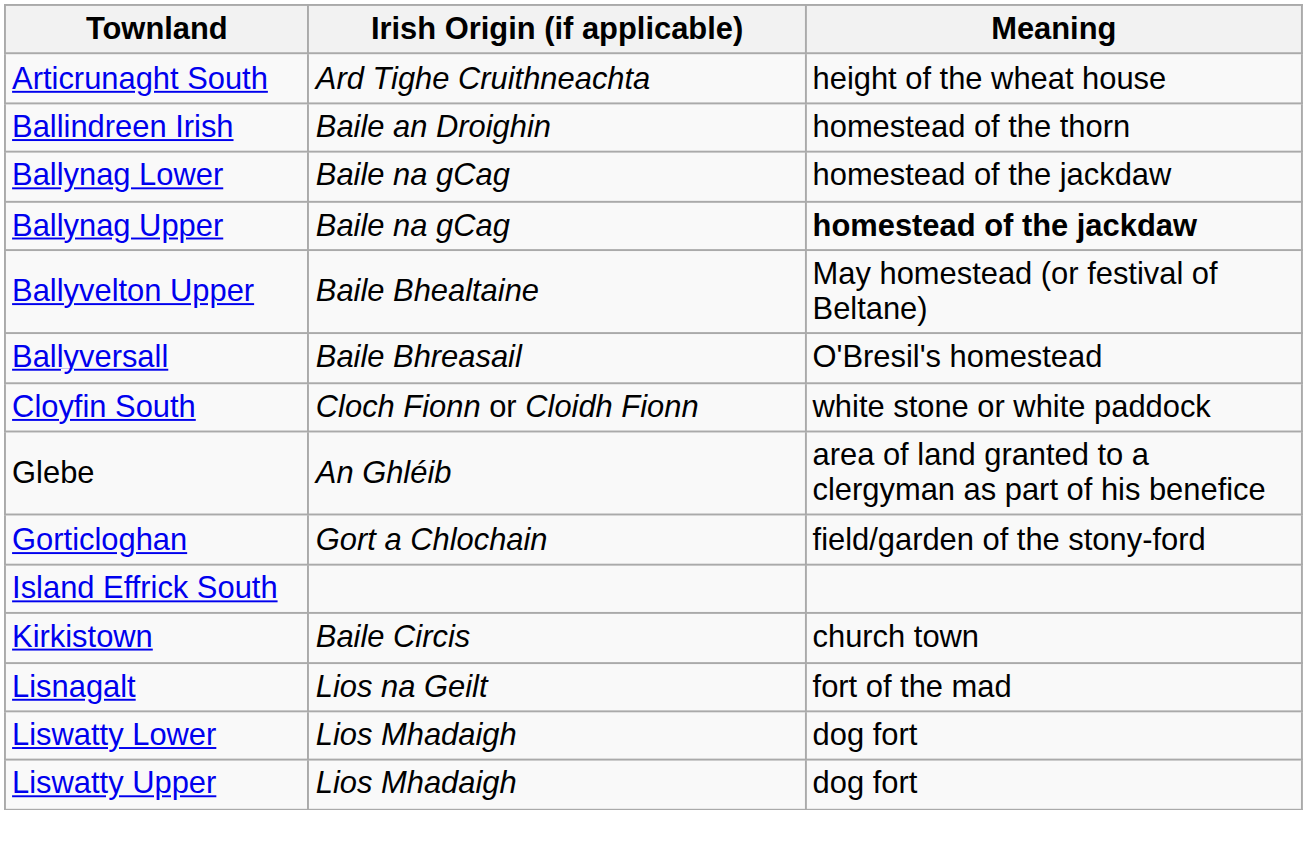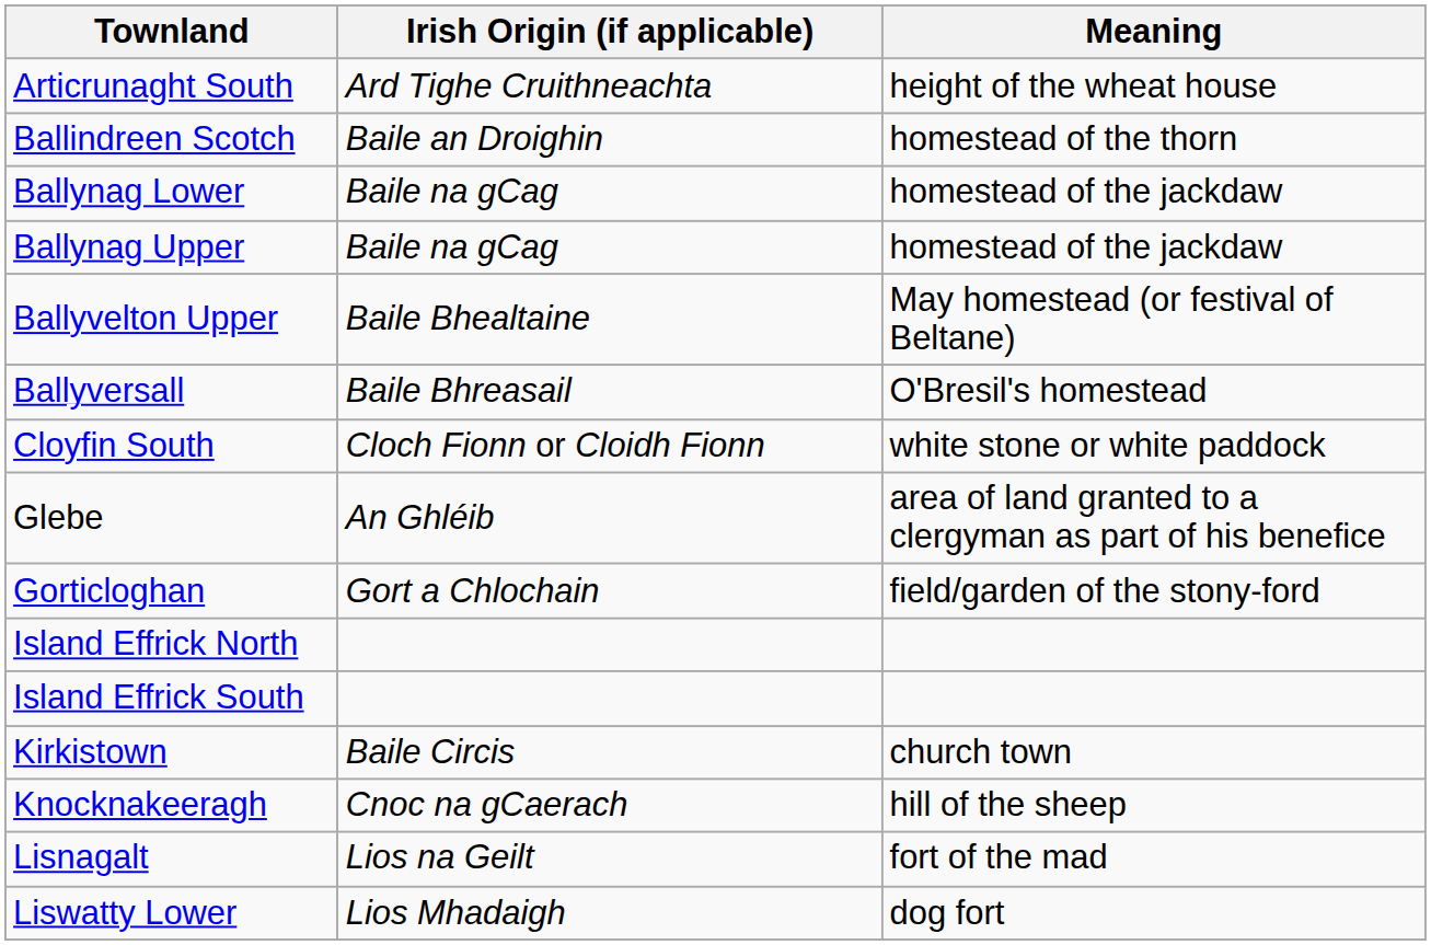- row: Ballindreen Irish | Baile an Droighin | homestead of the thorn
+ row: Ballindreen Scotch | Baile an Droighin | homestead of the thorn
Ballynag Upper | Meaning: bold -> normal
+ row: Island Effrick North
+ row: Knocknakeeragh | Cnoc na gCaerach | hill of the sheep
- row: Liswatty Upper | Lios Mhadaigh | dog fort
